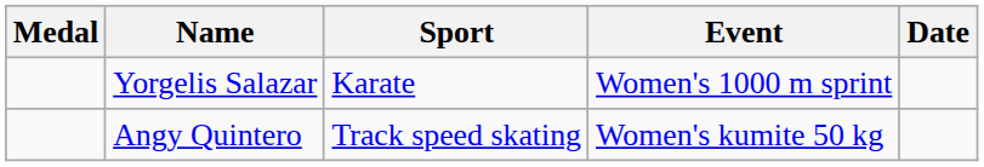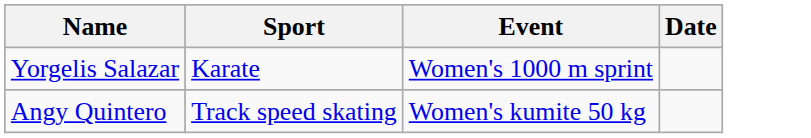- column: Medal
